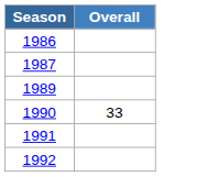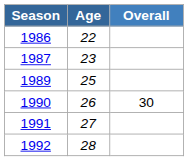+ column: Age | 22 | 23 | 25 | 26 | 27 | 28
1990 | Overall: 33 -> 30
